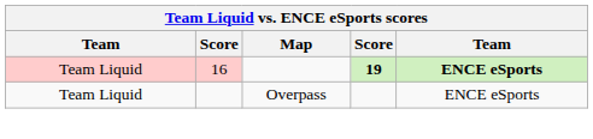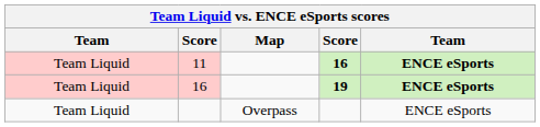+ row: Team Liquid | 11 | 16 | ENCE eSports
